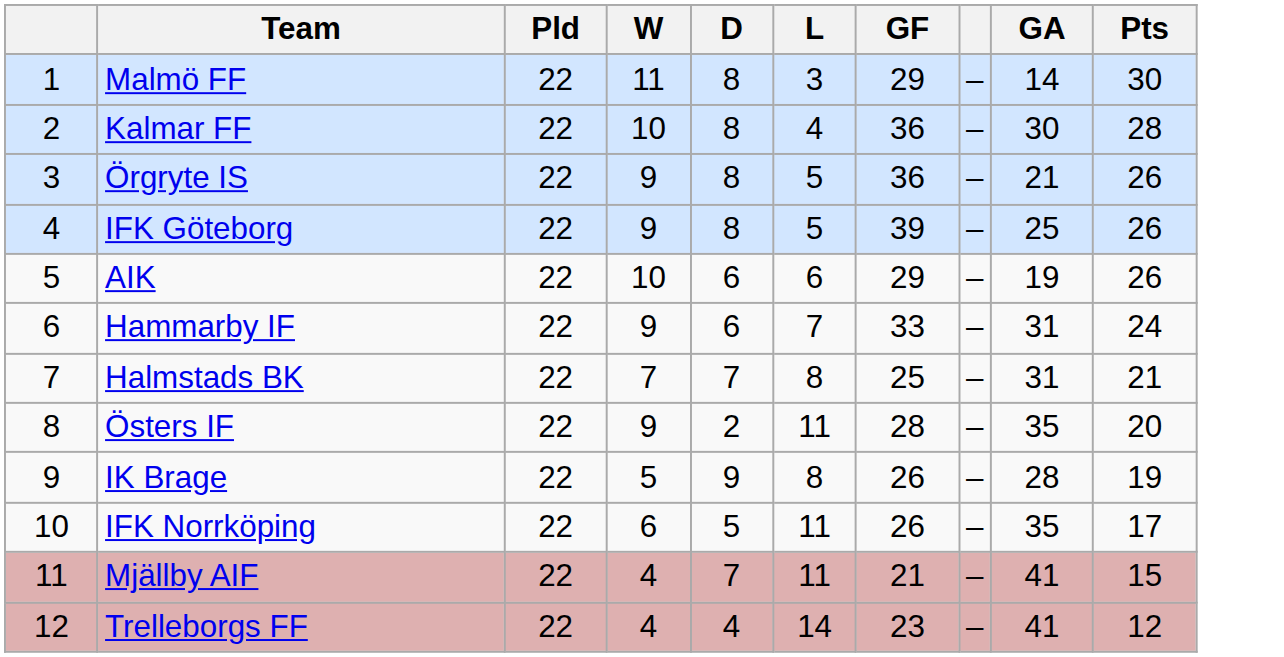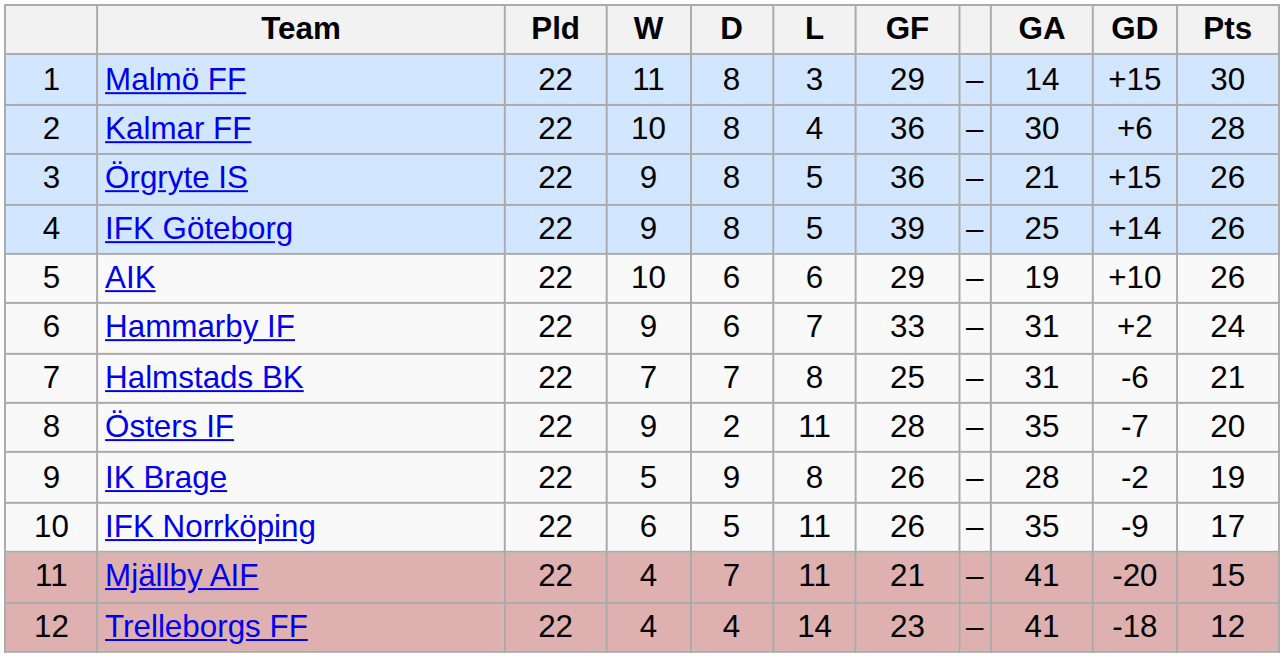+ column: GD | +15 | +6 | +15 | +14 | +10 | +2 | -6 | -7 | -2 | -9 | -20 | -18
